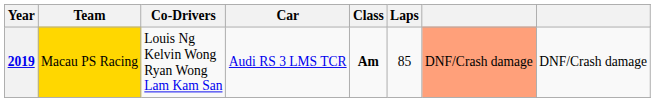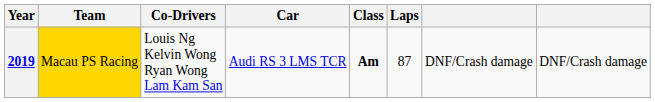2019 | Laps: 85 -> 87
2019 | column 7: lightsalmon background -> no background
